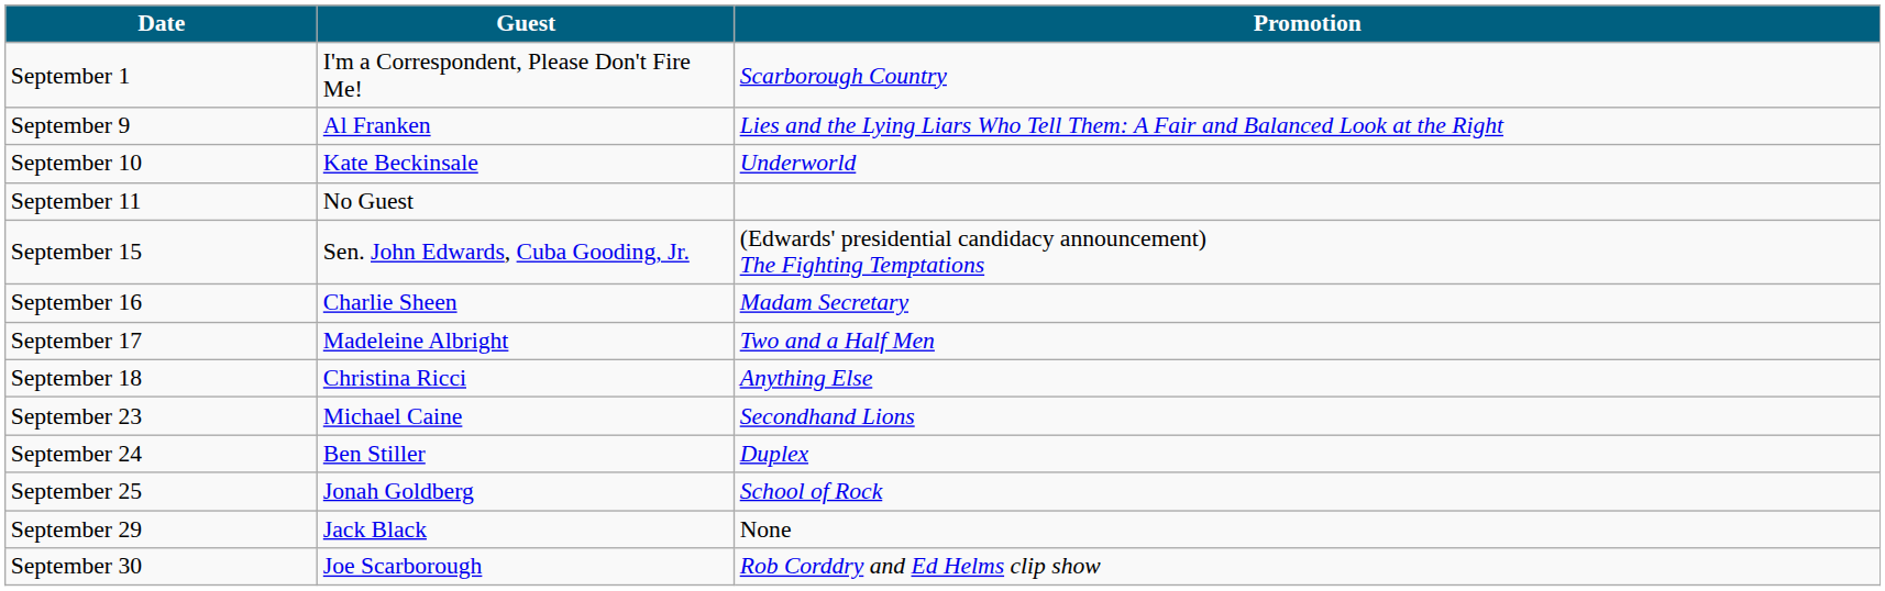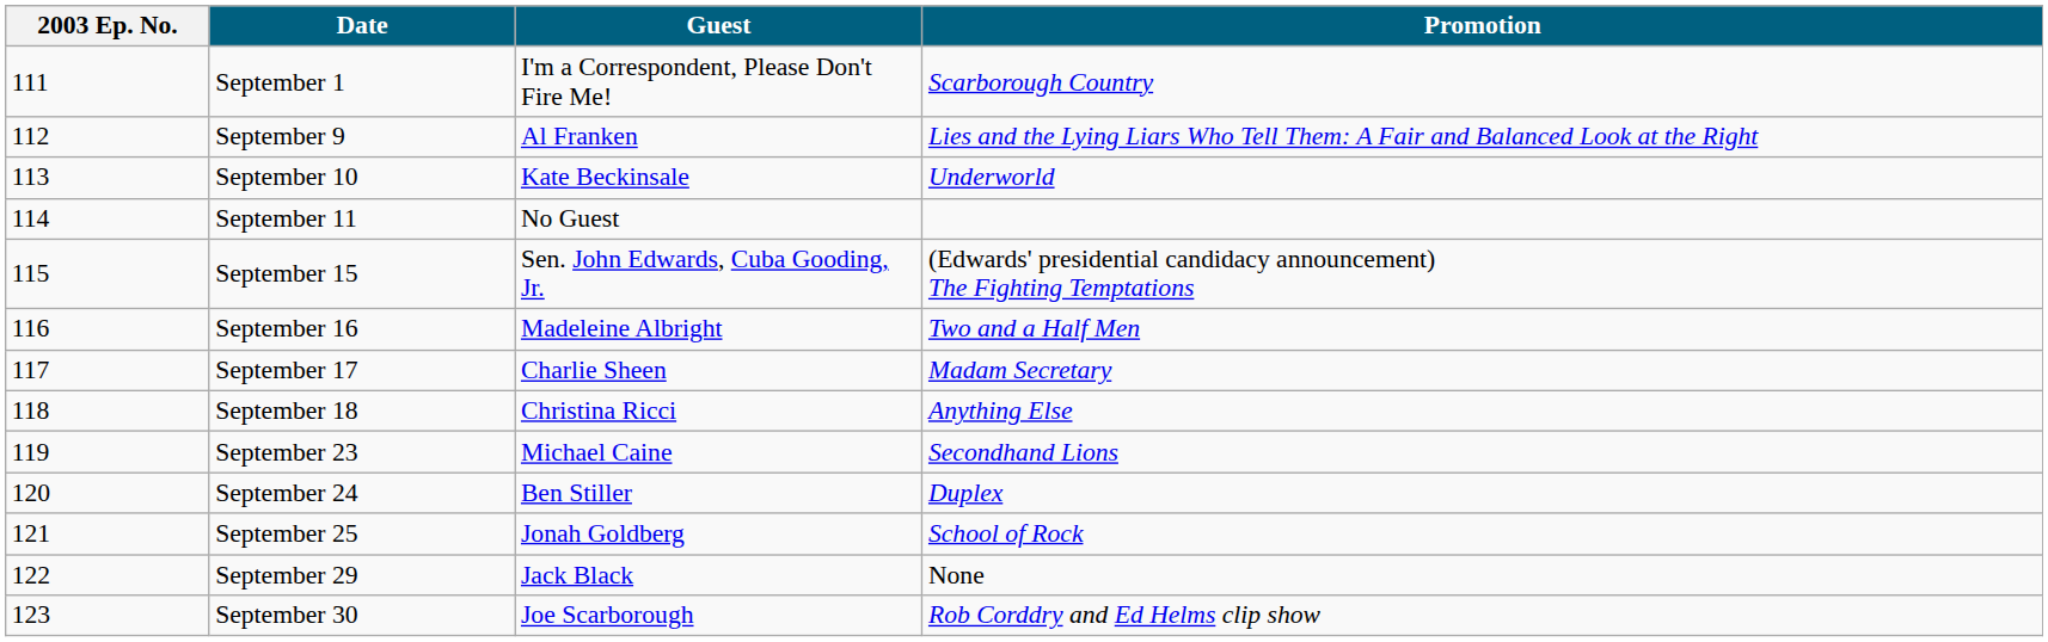+ column: 2003 Ep. No. | 111 | 112 | 113 | 114 | 115 | 116 | 117 | 118 | 119 | 120 | 121 | 122 | 123
September 16 | Guest: Charlie Sheen -> Madeleine Albright
September 16 | Promotion: Madam Secretary -> Two and a Half Men
September 17 | Guest: Madeleine Albright -> Charlie Sheen
September 17 | Promotion: Two and a Half Men -> Madam Secretary
